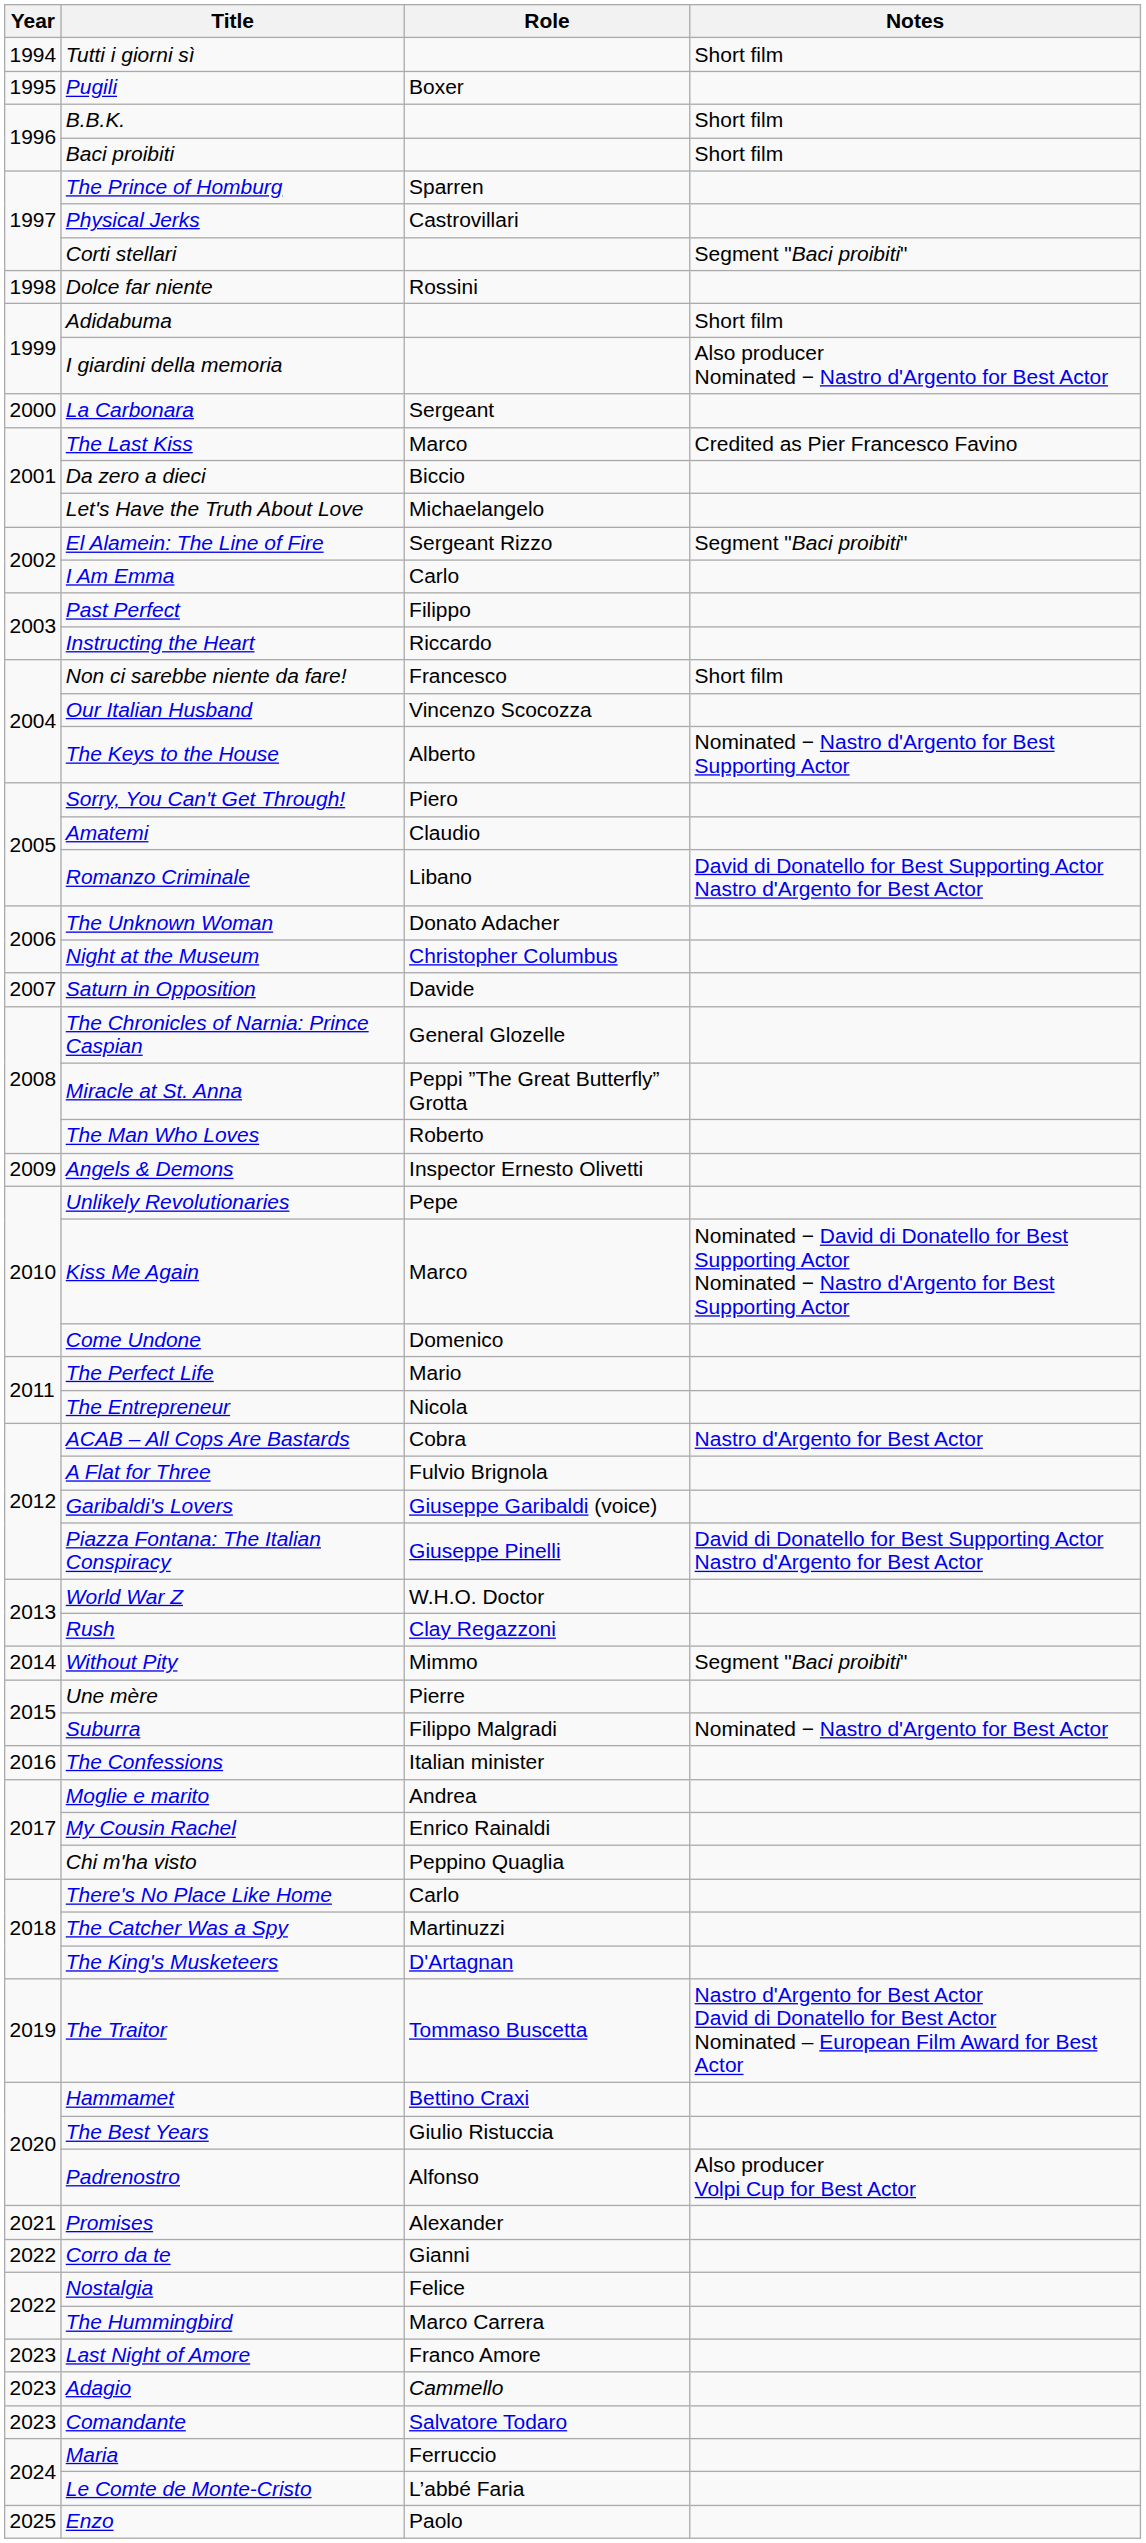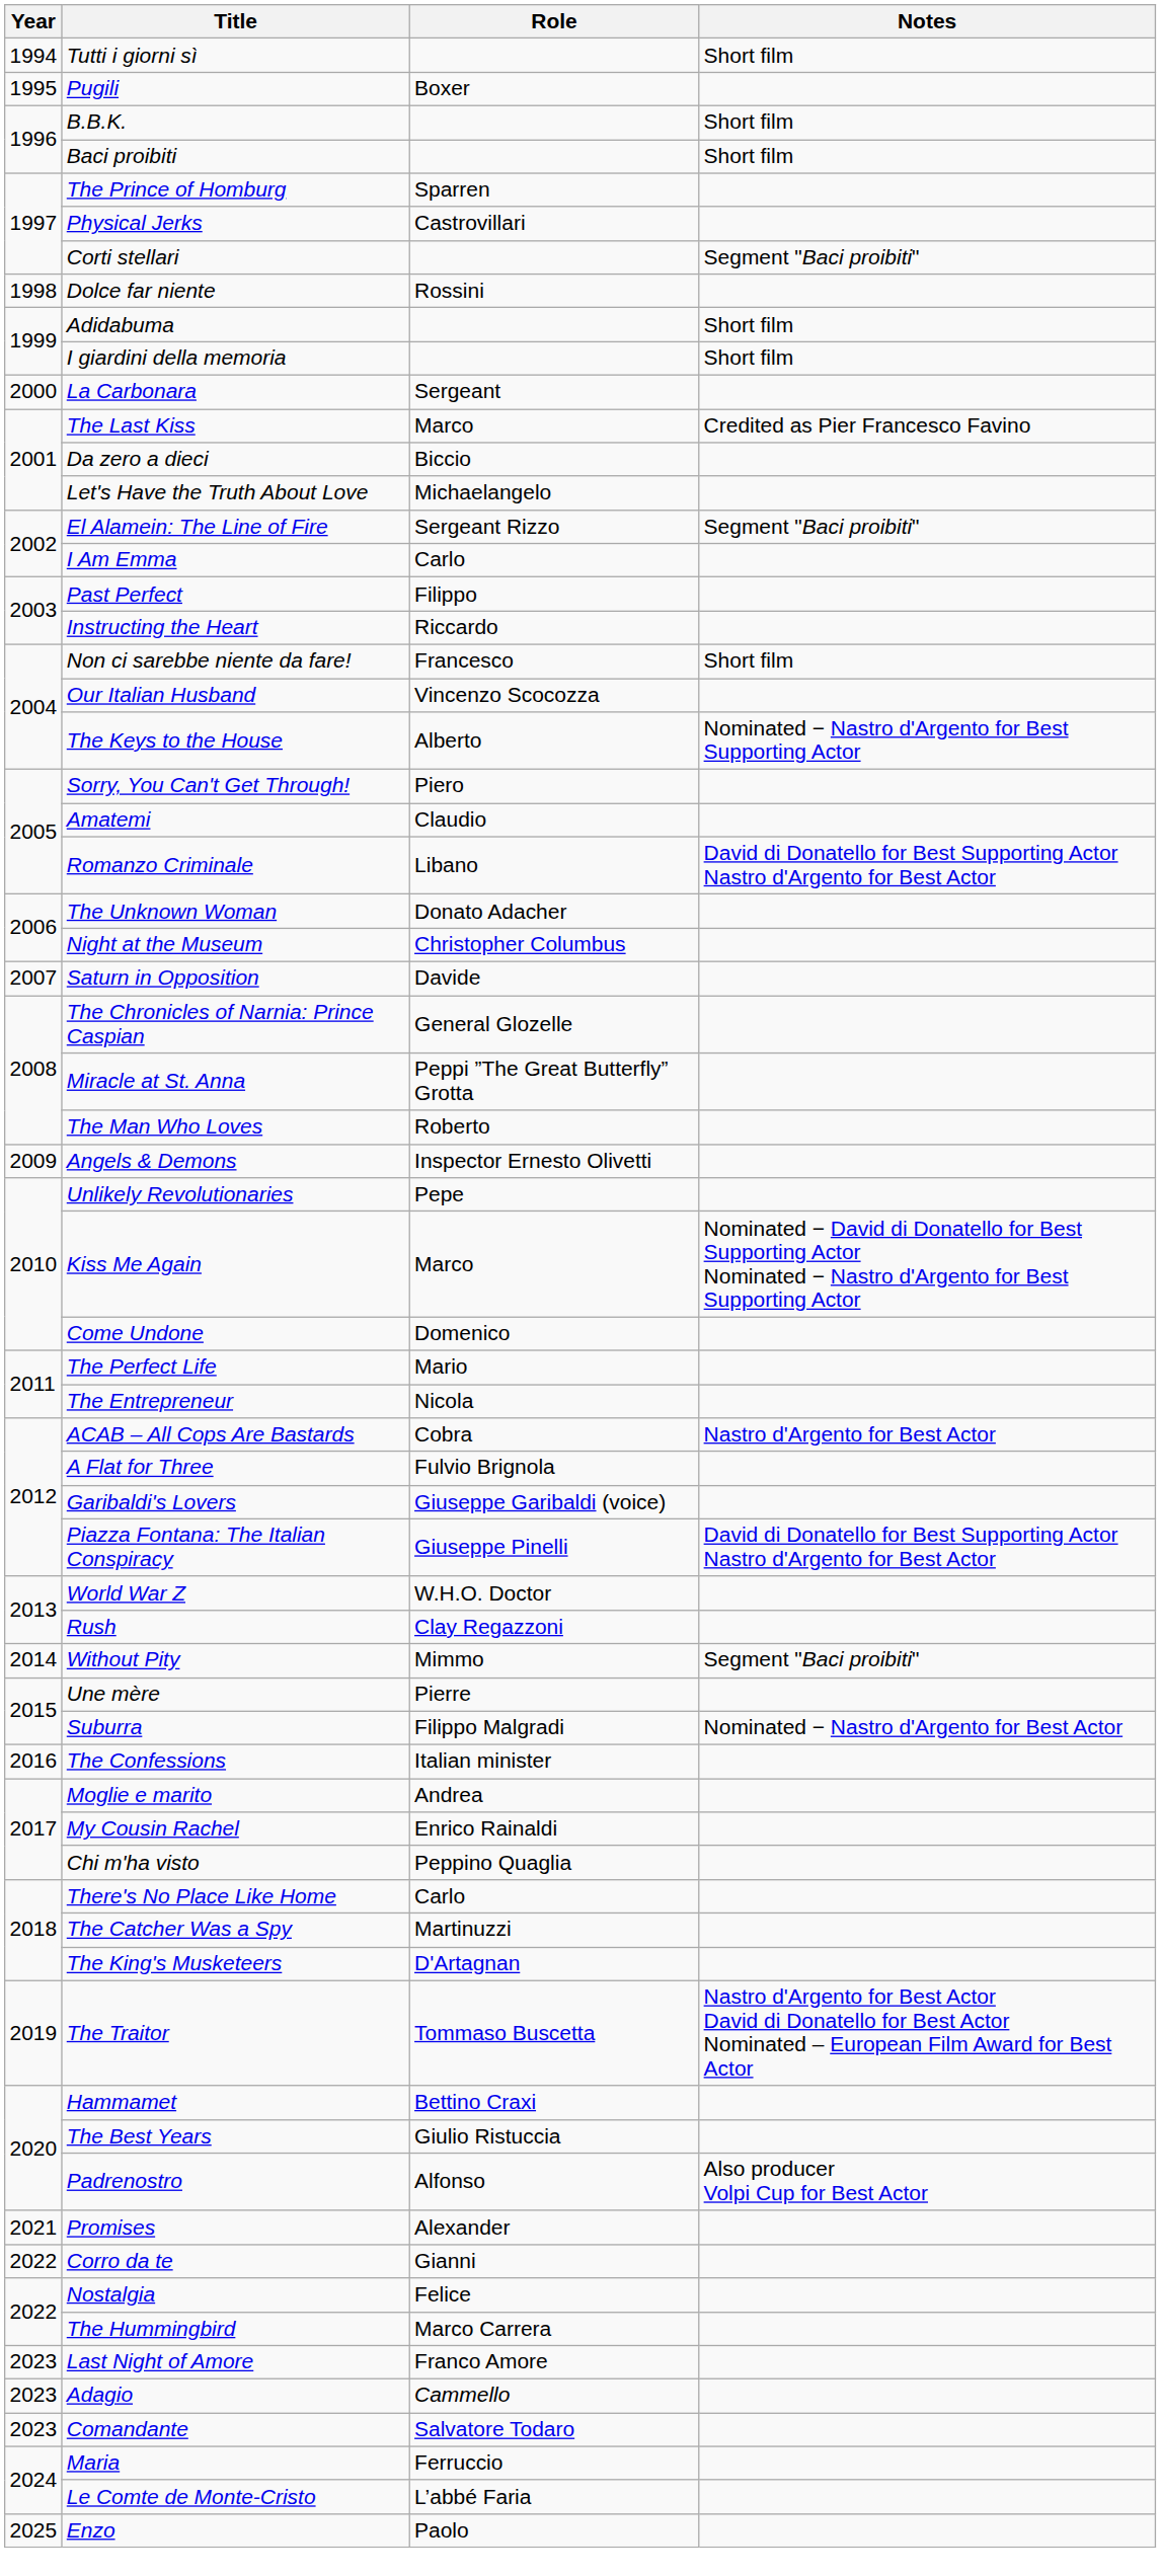I giardini della memoria | Notes: Also producer Nominated − Nastro d'Argento for Best Actor -> Short film
